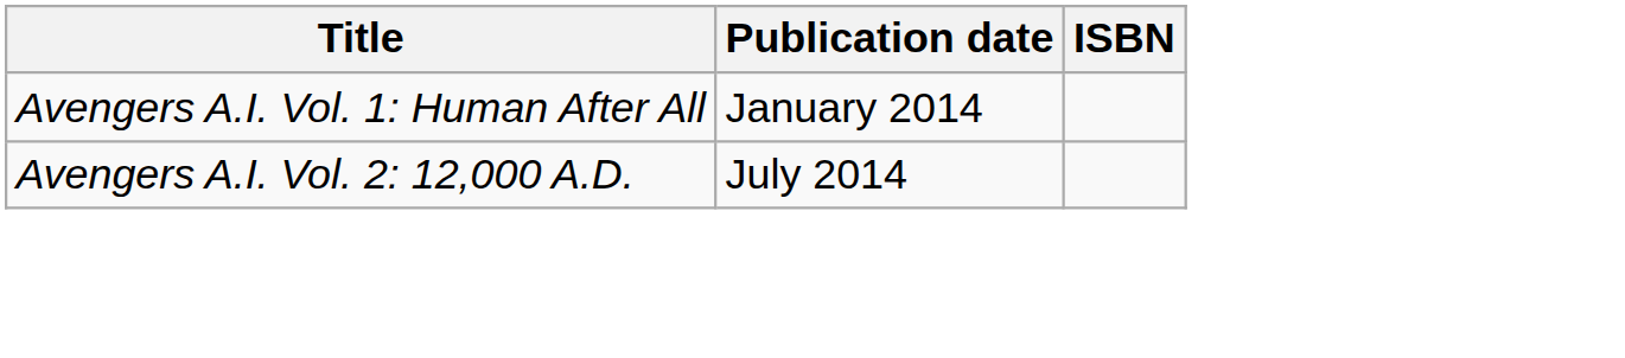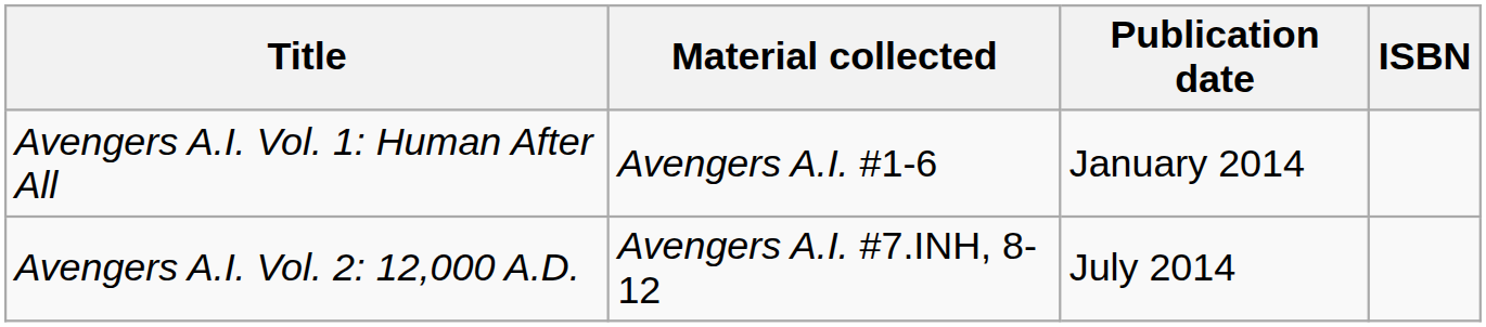+ column: Material collected | Avengers A.I. #1-6 | Avengers A.I. #7.INH, 8-12
